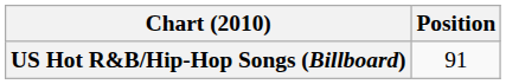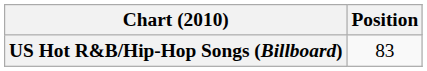US Hot R&B/Hip-Hop Songs (Billboard) | Position: 91 -> 83
